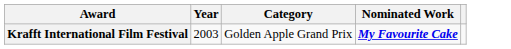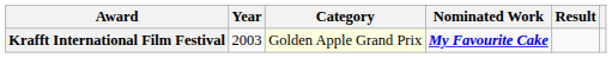+ column: Result
Krafft International Film Festival | Category: no background -> lightyellow background
